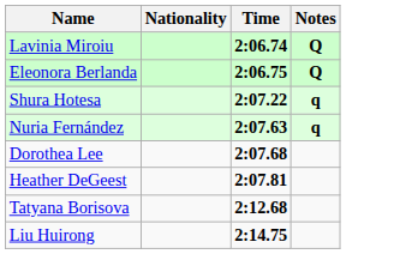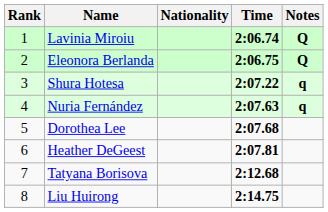+ column: Rank | 1 | 2 | 3 | 4 | 5 | 6 | 7 | 8
